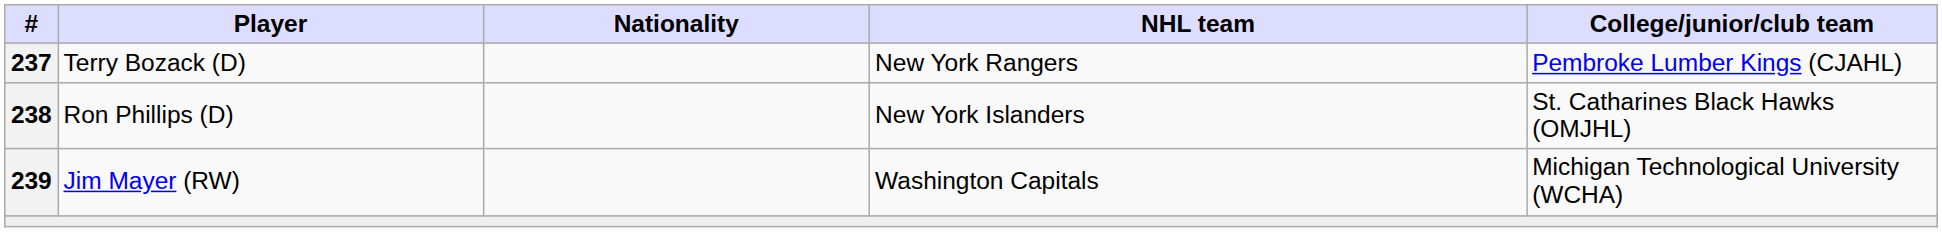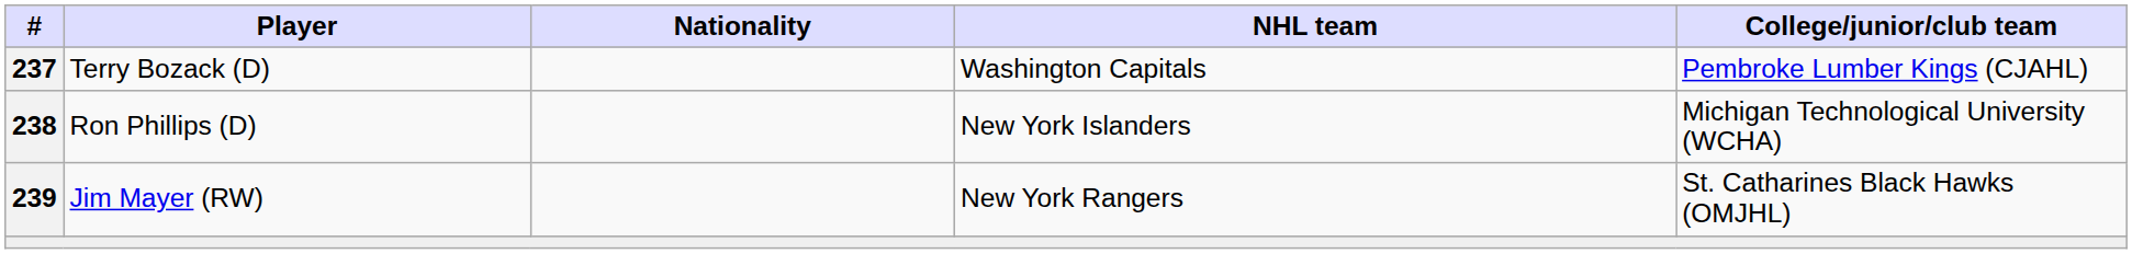Terry Bozack (D) | NHL team: New York Rangers -> Washington Capitals
Ron Phillips (D) | College/junior/club team: St. Catharines Black Hawks (OMJHL) -> Michigan Technological University (WCHA)
Jim Mayer (RW) | NHL team: Washington Capitals -> New York Rangers
Jim Mayer (RW) | College/junior/club team: Michigan Technological University (WCHA) -> St. Catharines Black Hawks (OMJHL)
